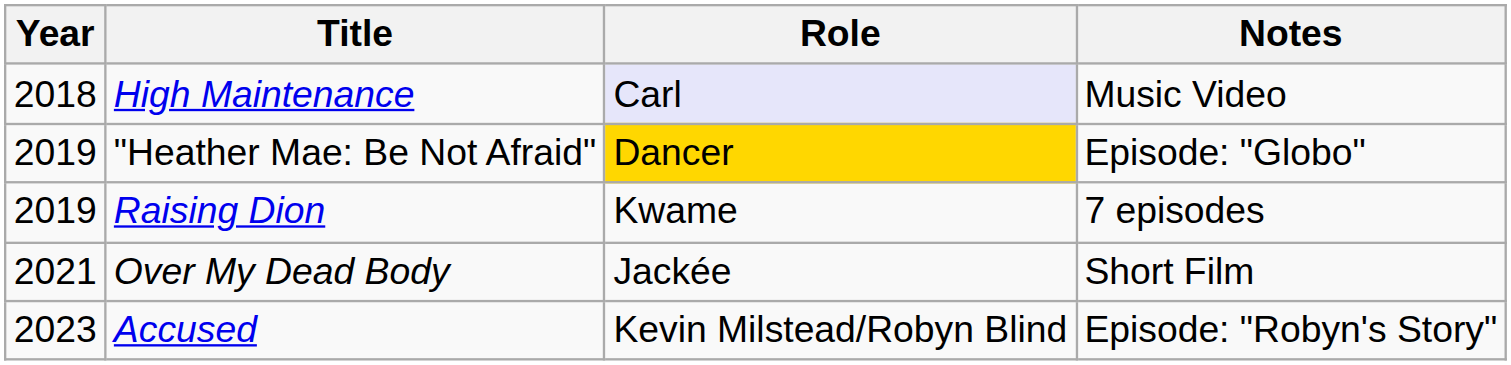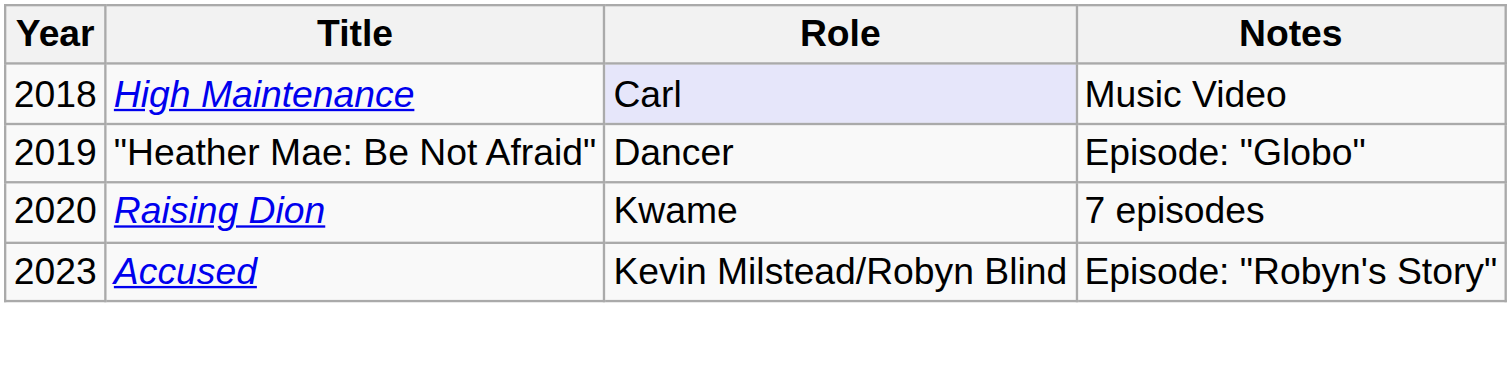"Heather Mae: Be Not Afraid" | Role: gold background -> no background
Raising Dion | Year: 2019 -> 2020
- row: 2021 | Over My Dead Body | Jackée | Short Film
